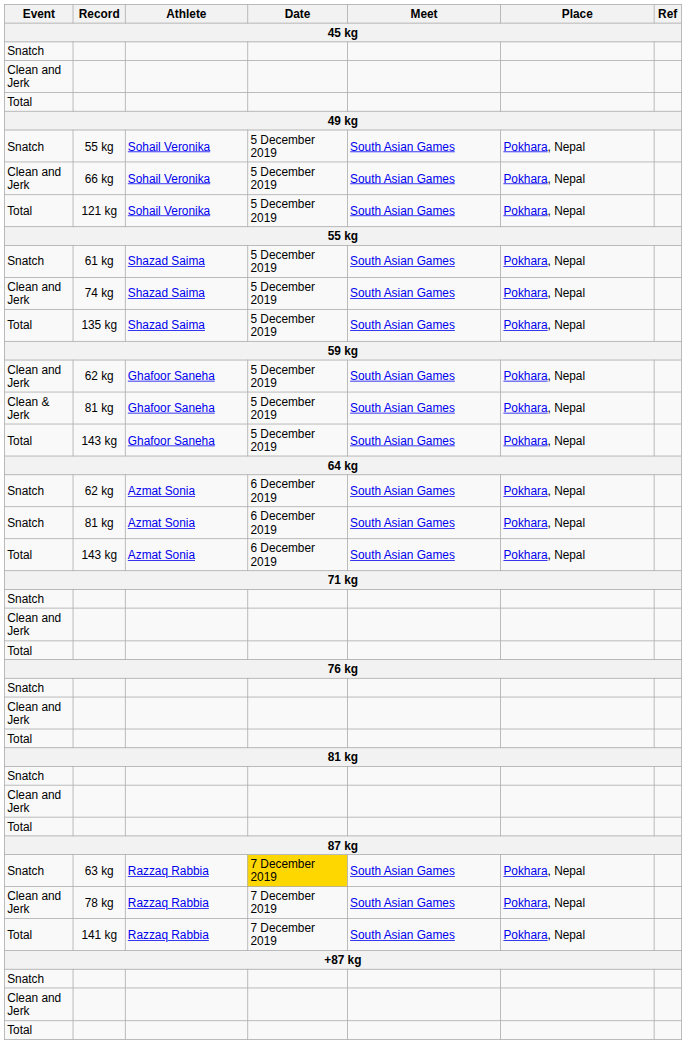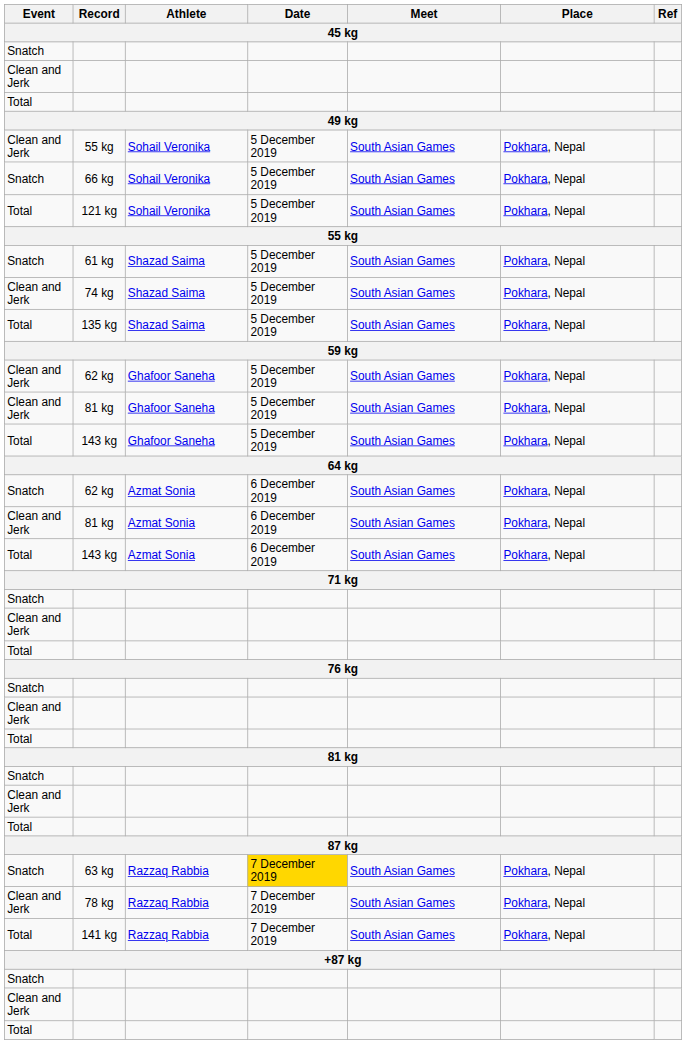55 kg / Sohail Veronika | Event: Snatch -> Clean and Jerk
66 kg | Event: Clean and Jerk -> Snatch
81 kg / Ghafoor Saneha | Event: Clean & Jerk -> Clean and Jerk
81 kg / Azmat Sonia | Event: Snatch -> Clean and Jerk
